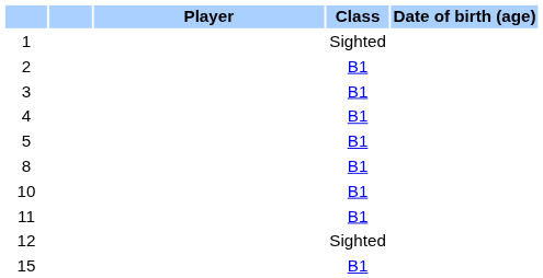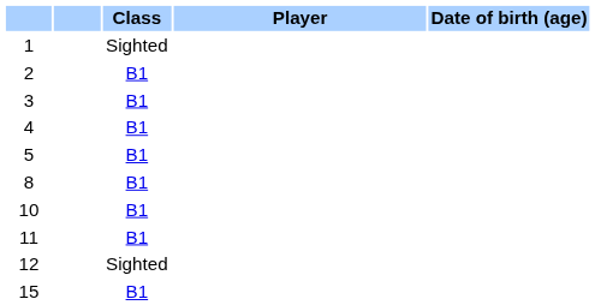columns swapped: Player <-> Class
